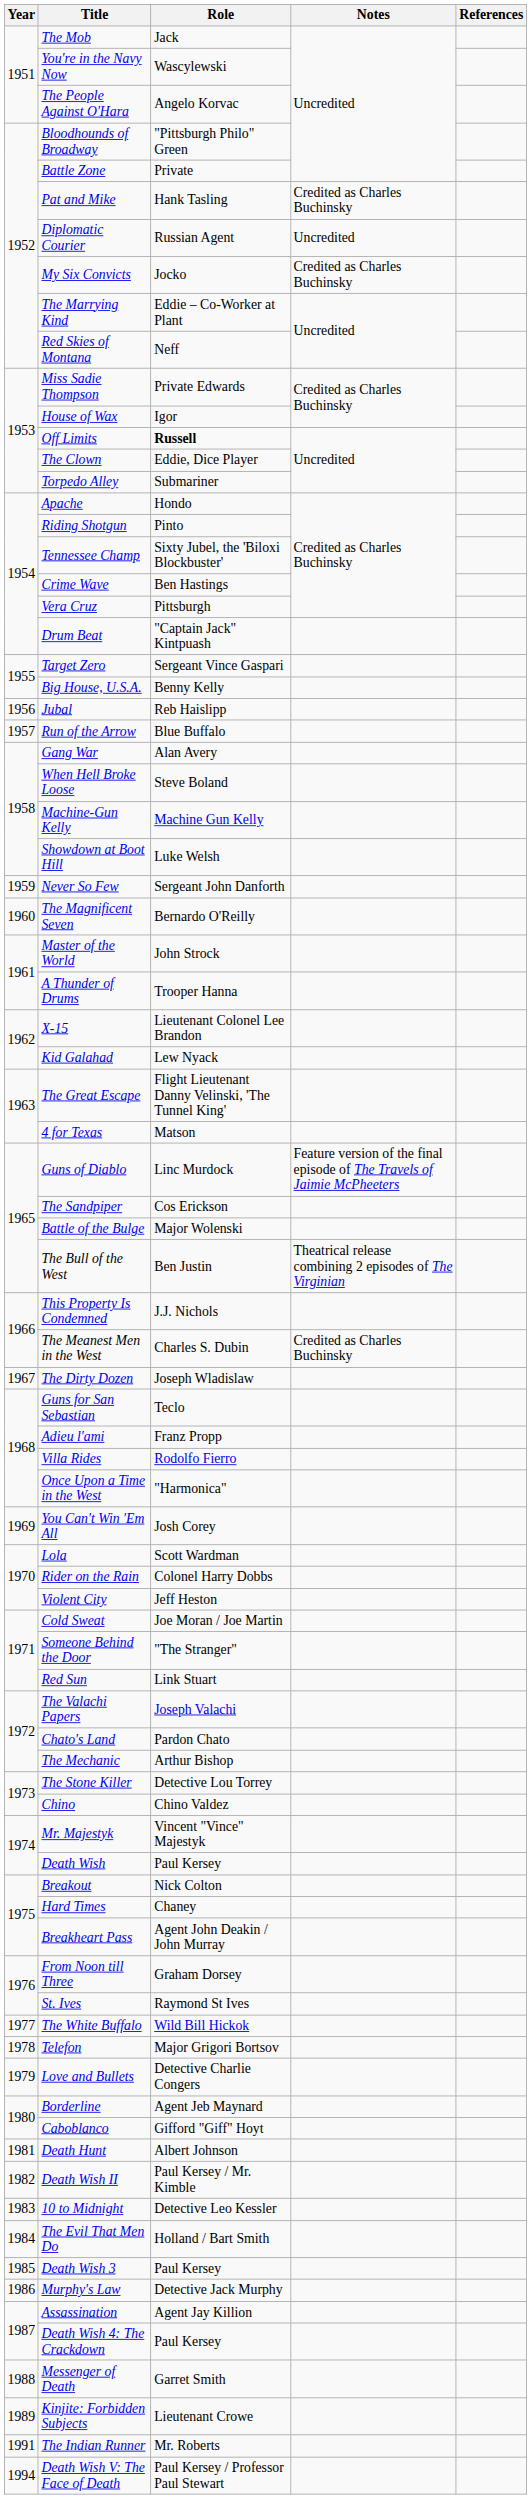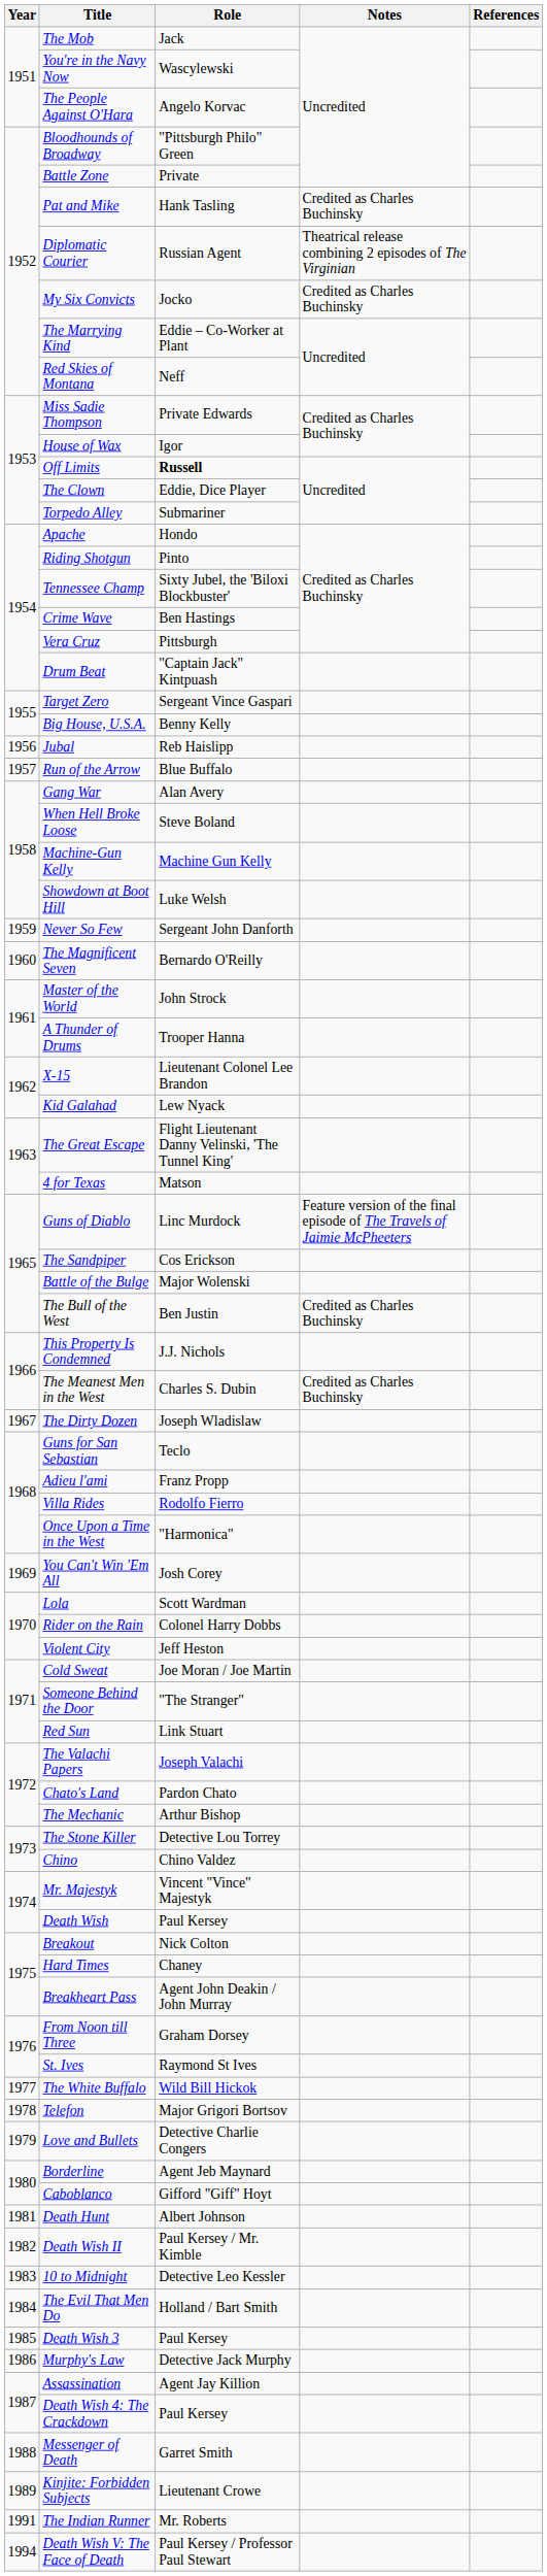Diplomatic Courier | Notes: Uncredited -> Theatrical release combining 2 episodes of The Virginian
The Bull of the West | Notes: Theatrical release combining 2 episodes of The Virginian -> Credited as Charles Buchinsky
